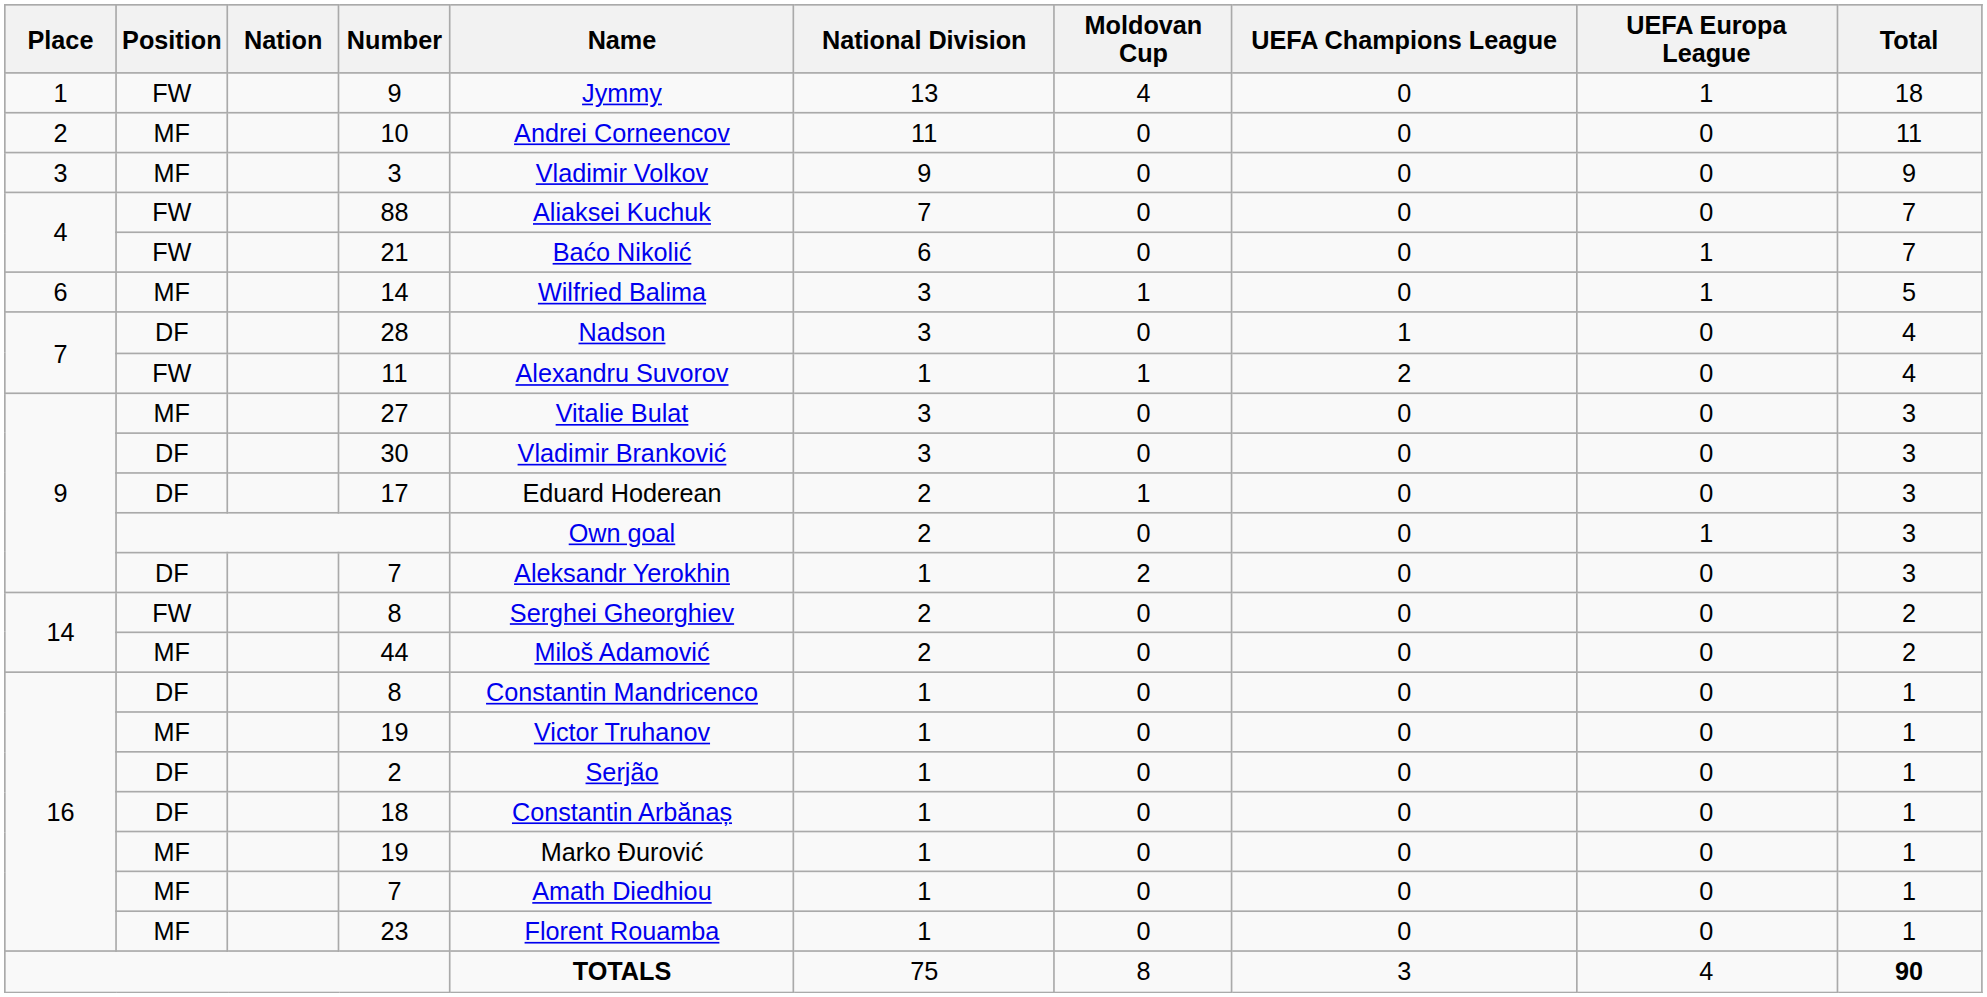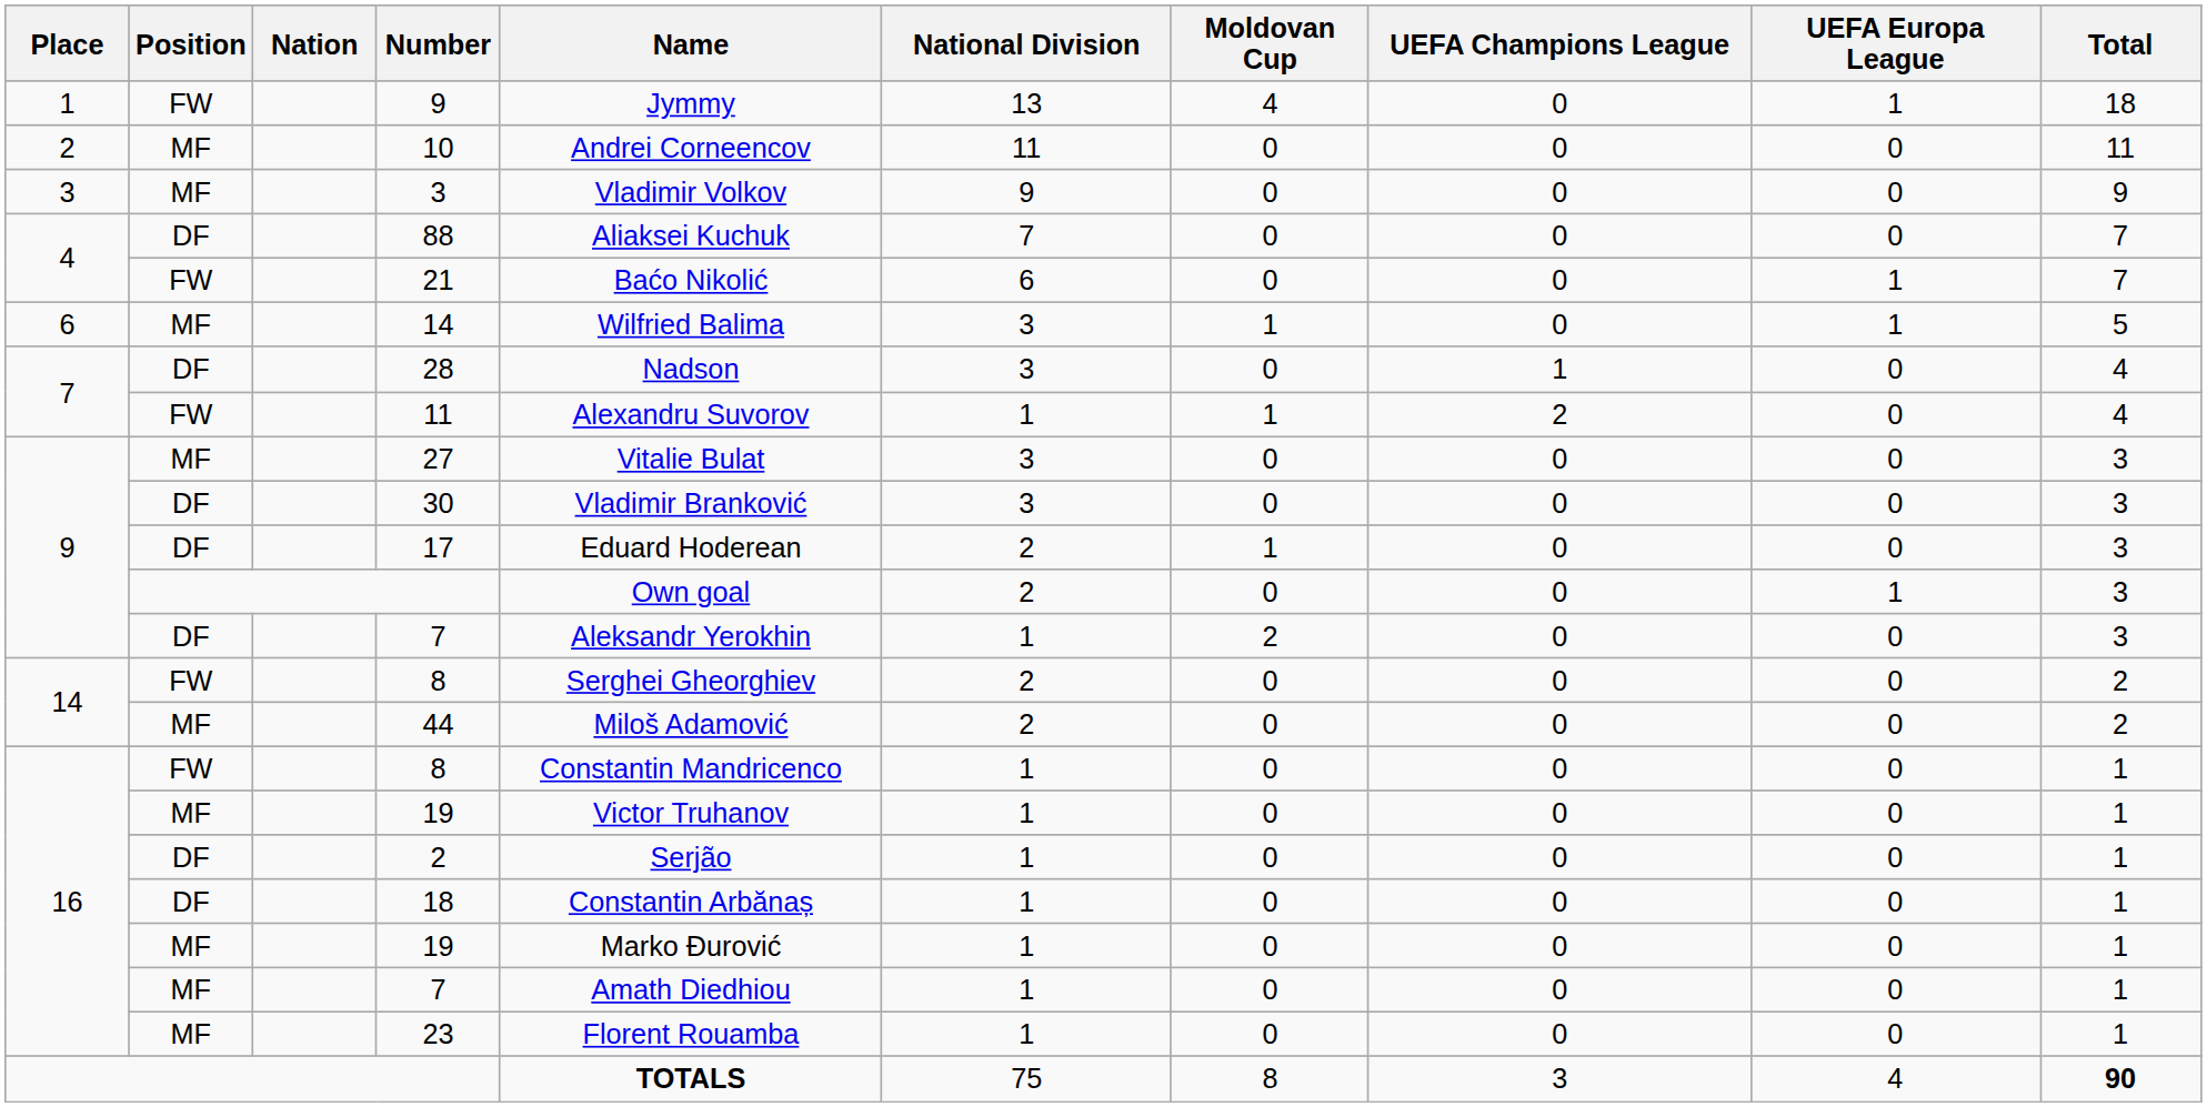88 | Position: FW -> DF
16 / 8 | Position: DF -> FW
